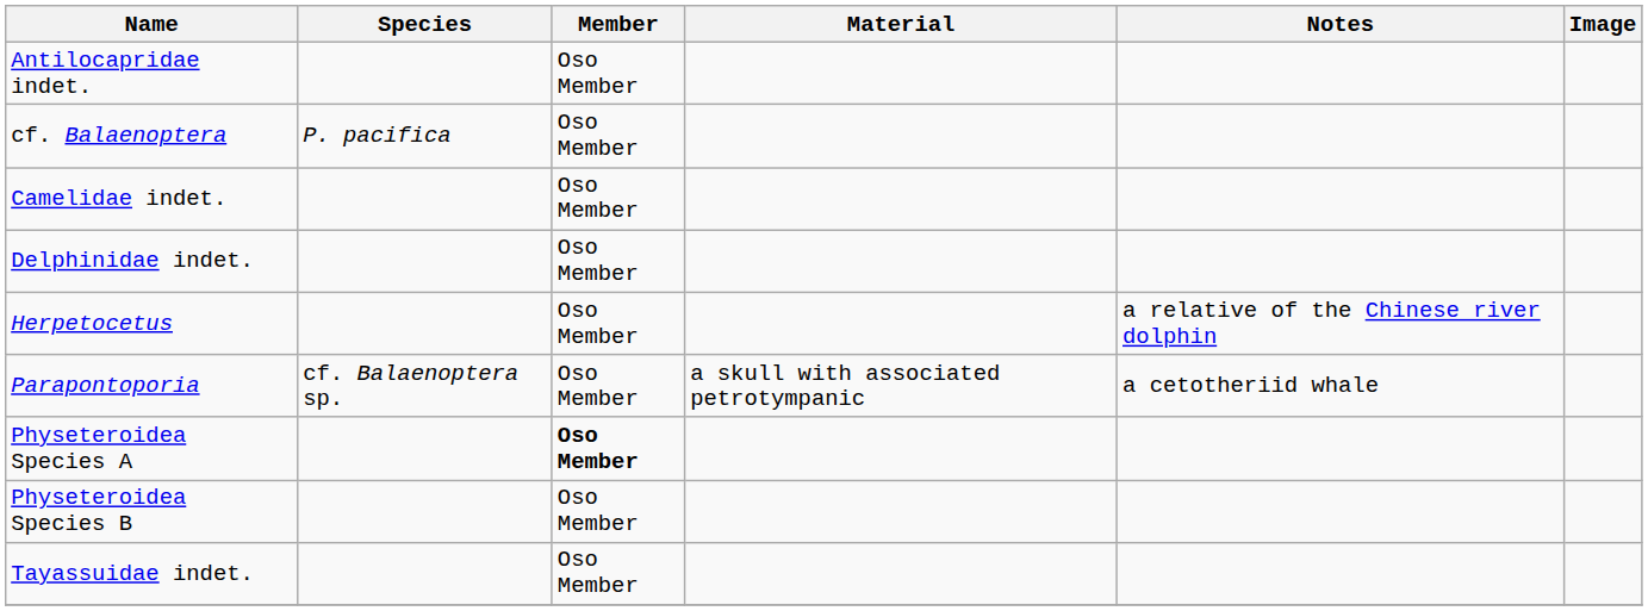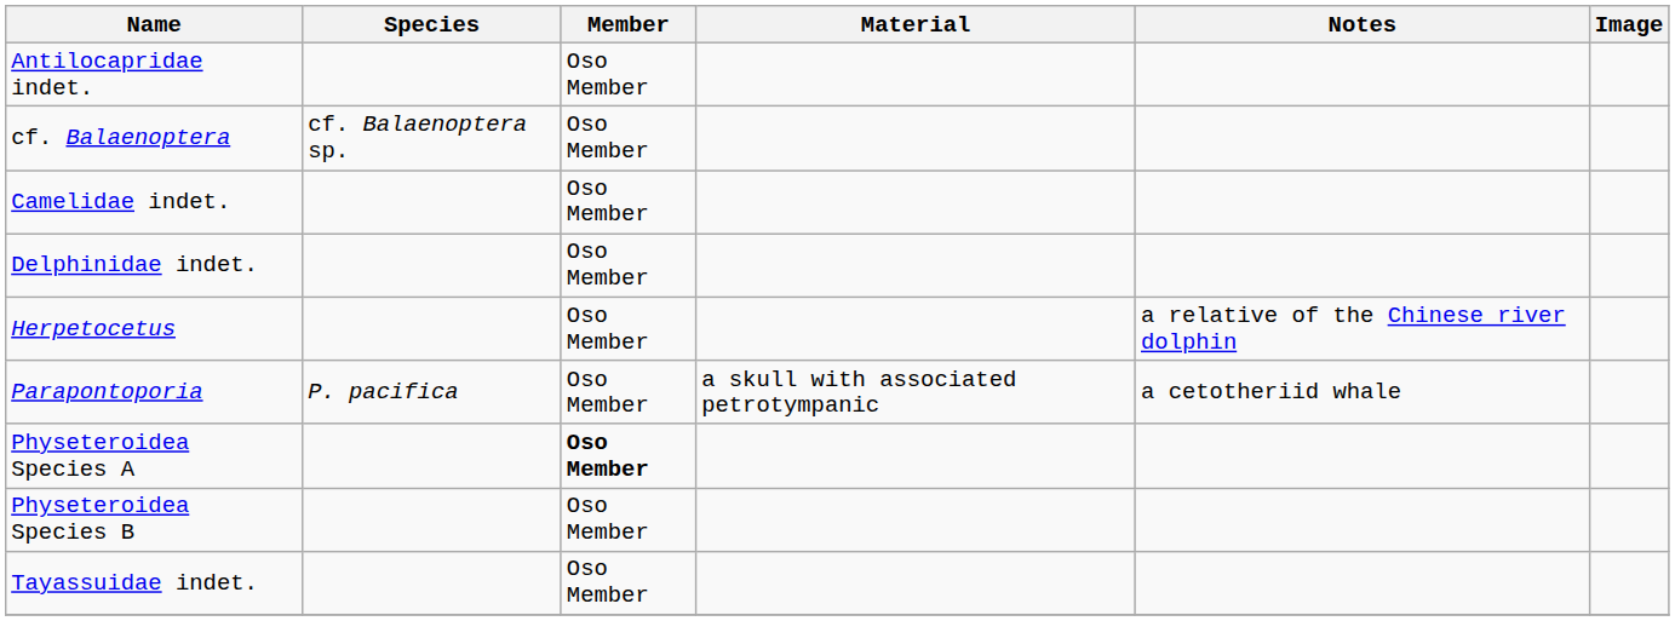cf. Balaenoptera | Species: P. pacifica -> cf. Balaenoptera sp.
Parapontoporia | Species: cf. Balaenoptera sp. -> P. pacifica
